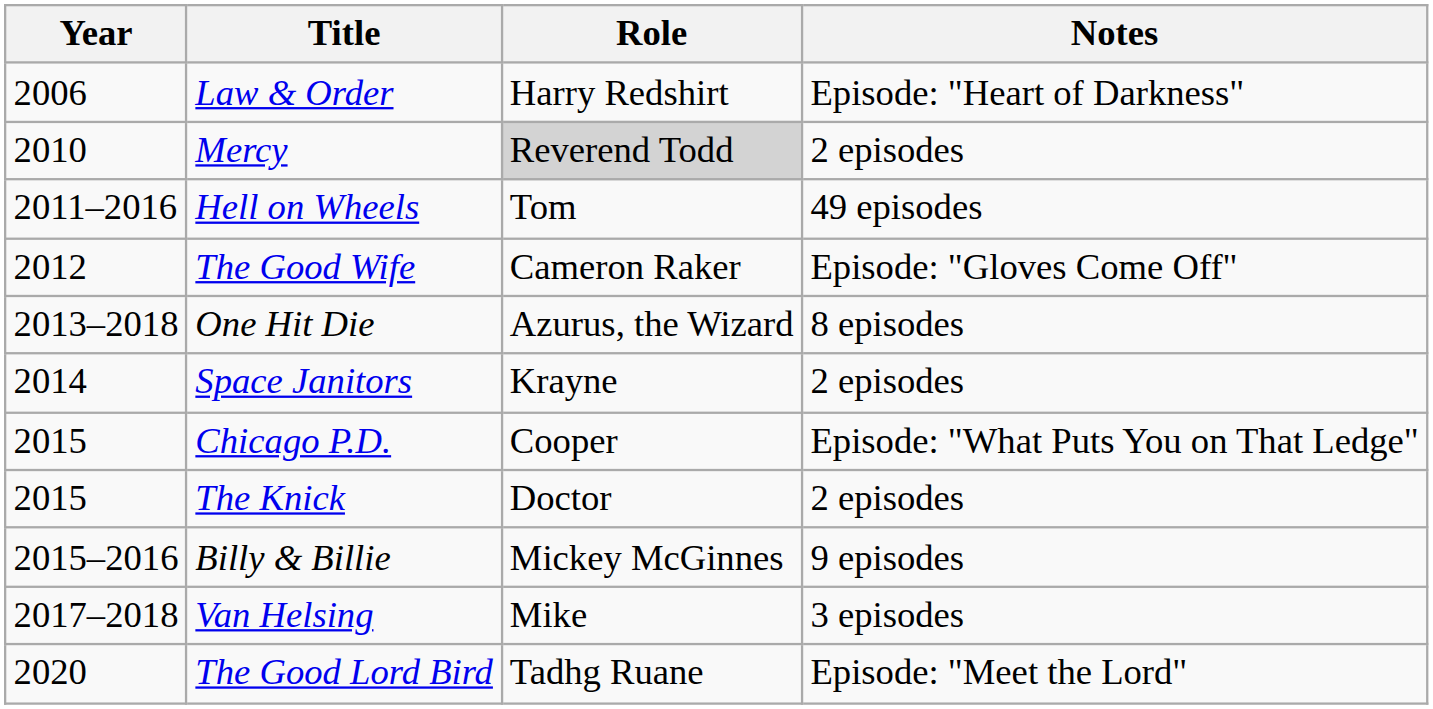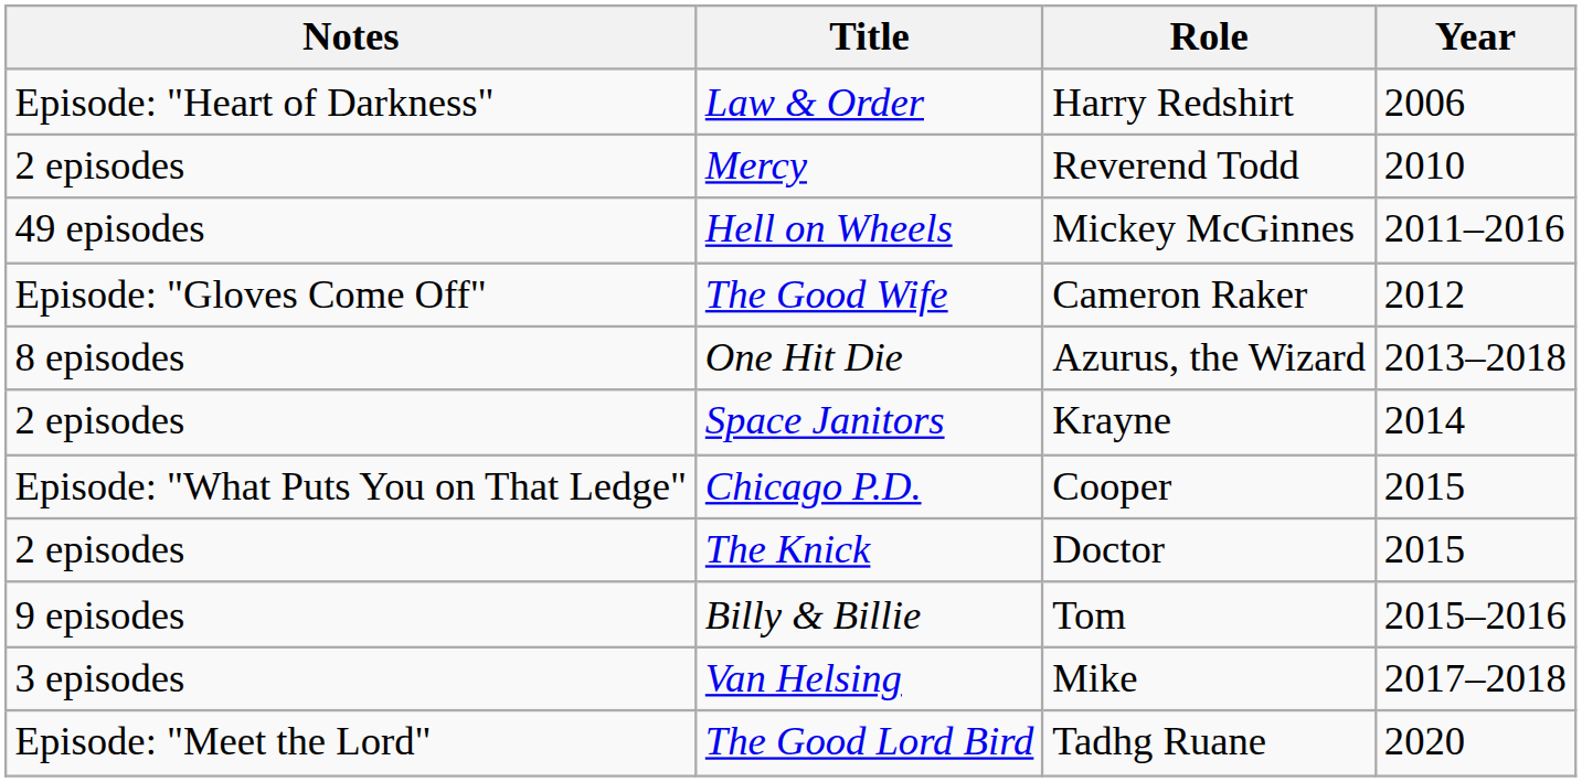columns swapped: Year <-> Notes
Mercy | Role: lightgrey background -> no background
Hell on Wheels | Role: Tom -> Mickey McGinnes
Billy & Billie | Role: Mickey McGinnes -> Tom
